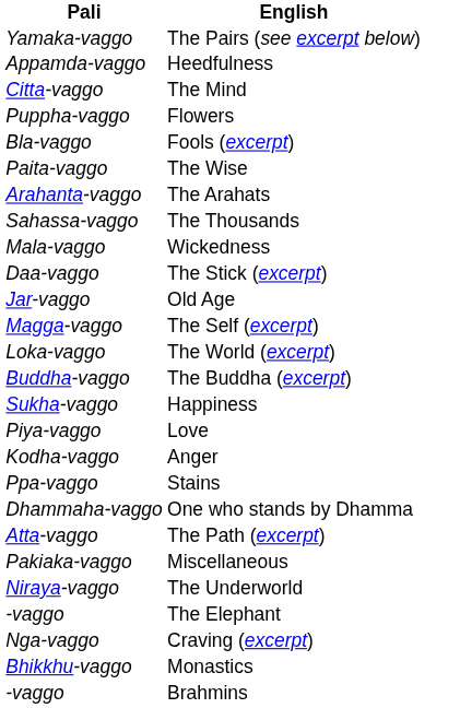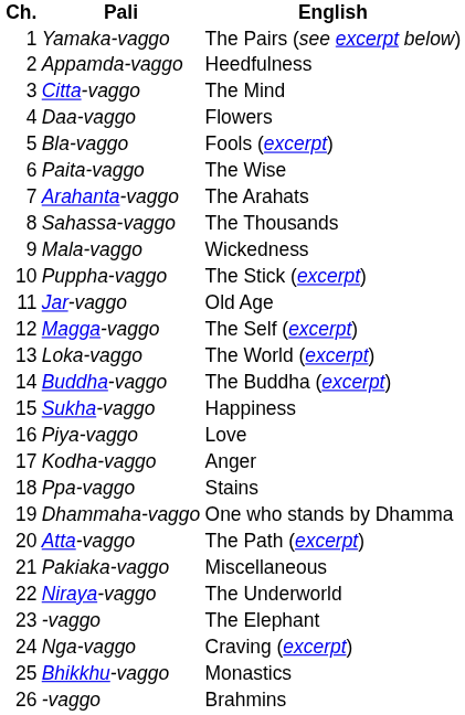+ column: Ch. | 1 | 2 | 3 | 4 | 5 | 6 | 7 | 8 | 9 | 10 | 11 | 12 | 13 | 14 | 15 | 16 | 17 | 18 | 19 | 20 | 21 | 22 | 23 | 24 | 25 | 26
Flowers | Pali: Puppha-vaggo -> Daa-vaggo
The Stick (excerpt) | Pali: Daa-vaggo -> Puppha-vaggo
